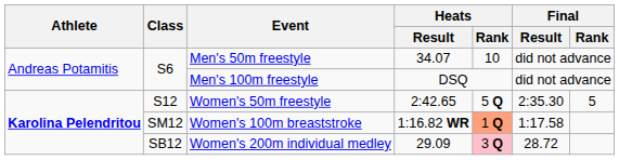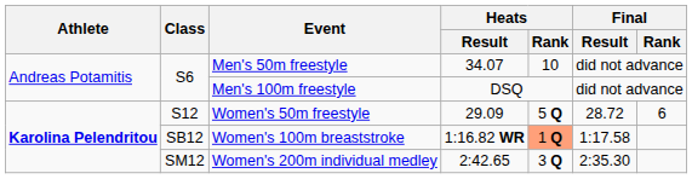Women's 50m freestyle | Heats / Result: 2:42.65 -> 29.09
Women's 50m freestyle | Final / Result: 2:35.30 -> 28.72
Women's 50m freestyle | Final / Rank: 5 -> 6
Women's 100m breaststroke | Class: SM12 -> SB12
Women's 200m individual medley | Class: SB12 -> SM12
Women's 200m individual medley | Heats / Result: 29.09 -> 2:42.65
Women's 200m individual medley | Heats / Rank: pink background -> no background
Women's 200m individual medley | Final / Result: 28.72 -> 2:35.30
